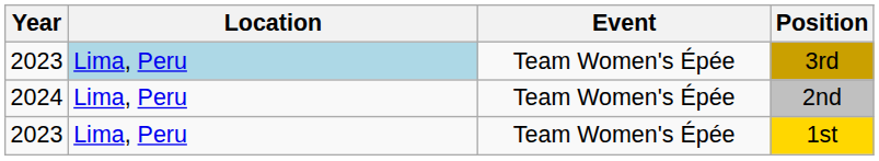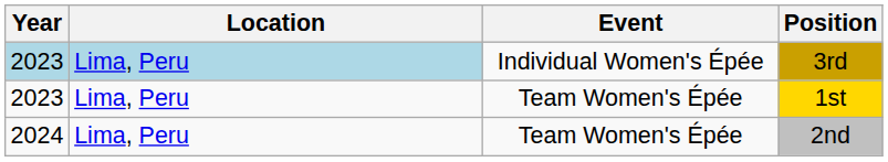3rd | Year: no background -> lightblue background
3rd | Event: Team Women's Épée -> Individual Women's Épée
rows swapped: 1st <-> 2nd
